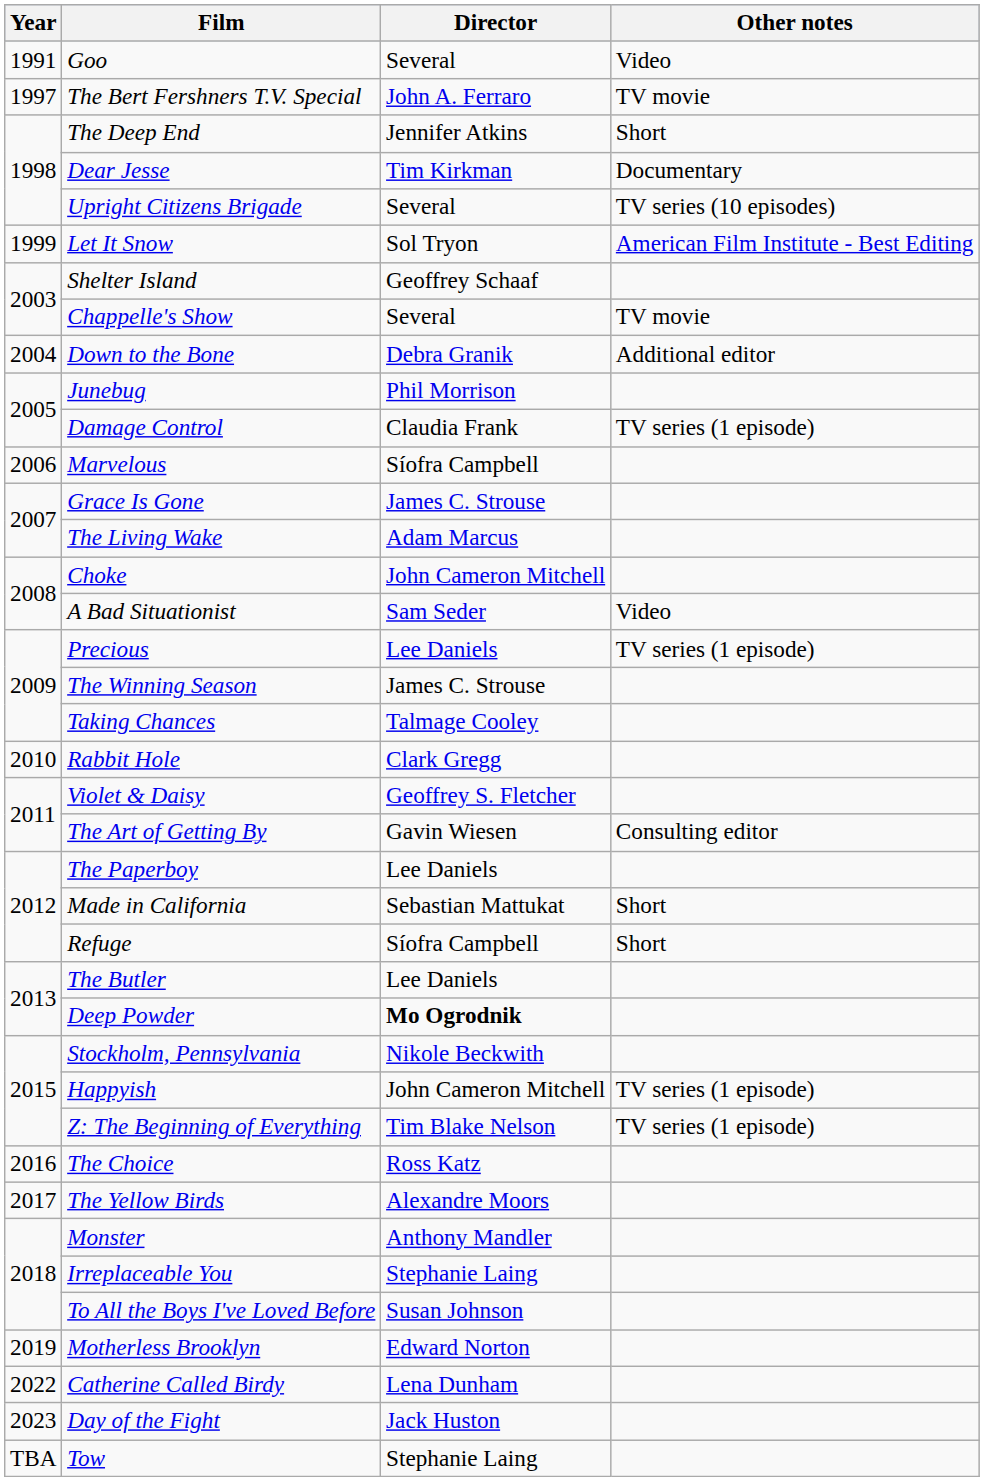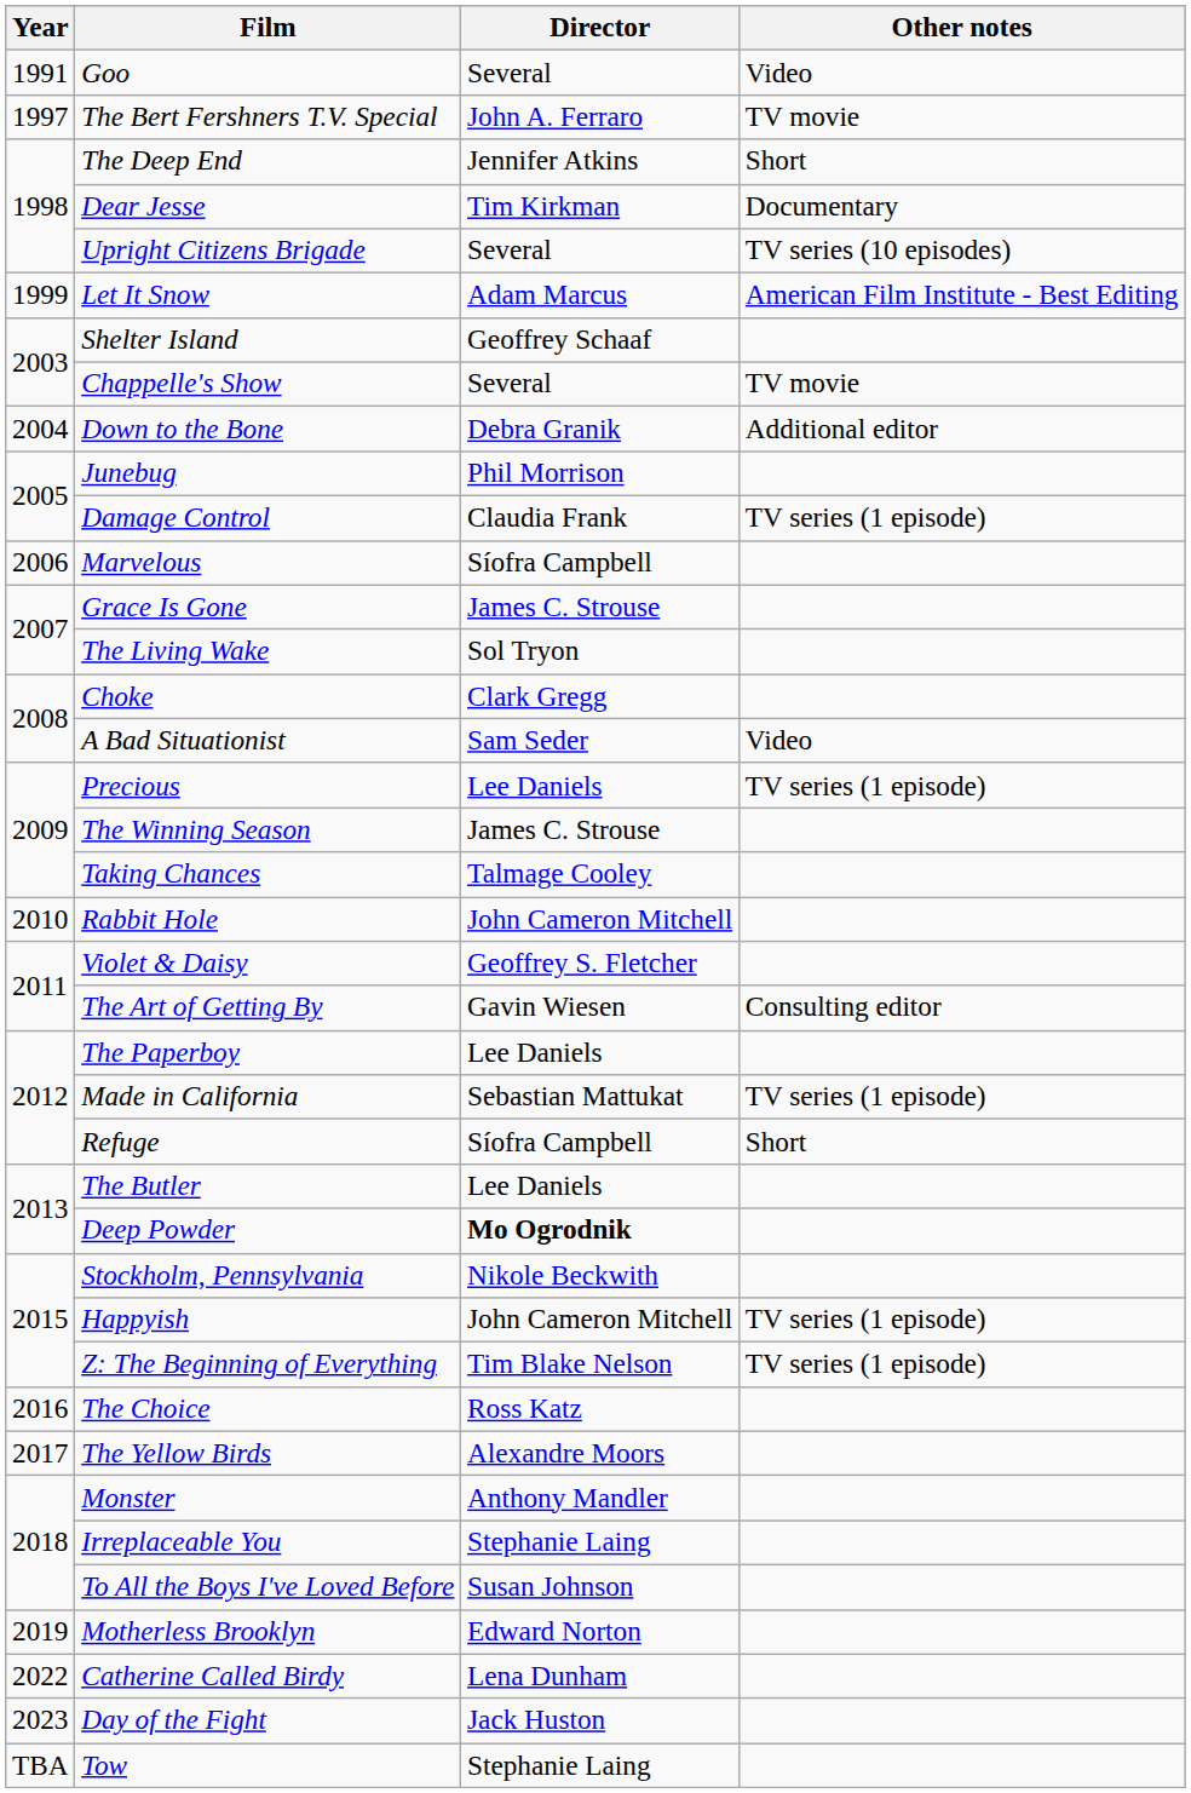Let It Snow | Director: Sol Tryon -> Adam Marcus
The Living Wake | Director: Adam Marcus -> Sol Tryon
Choke | Director: John Cameron Mitchell -> Clark Gregg
Rabbit Hole | Director: Clark Gregg -> John Cameron Mitchell
Made in California | Other notes: Short -> TV series (1 episode)
